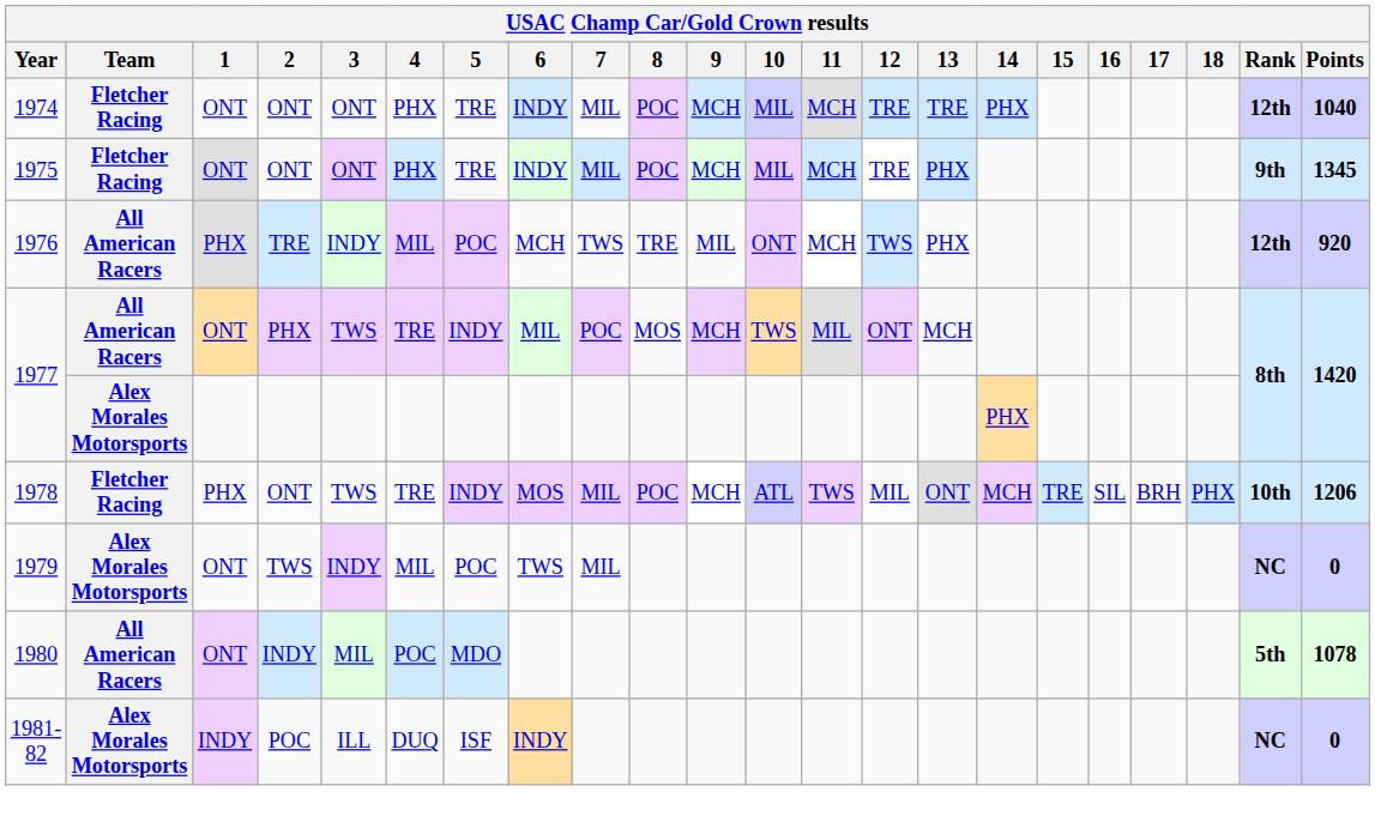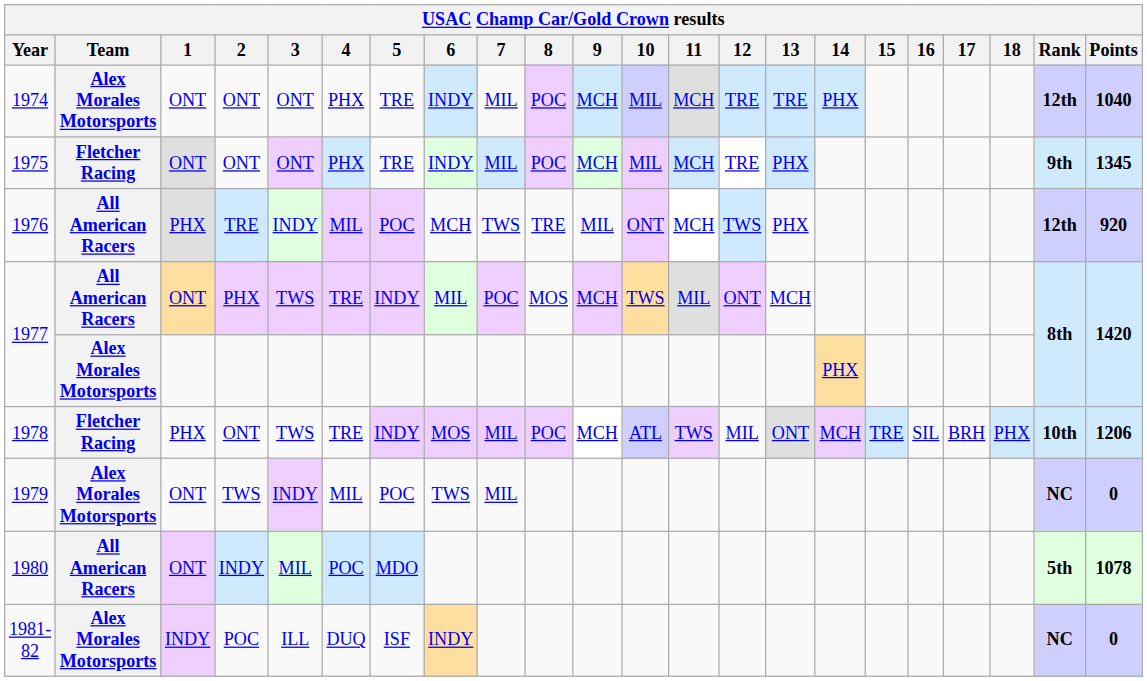1974 | Team: Fletcher Racing -> Alex Morales Motorsports
